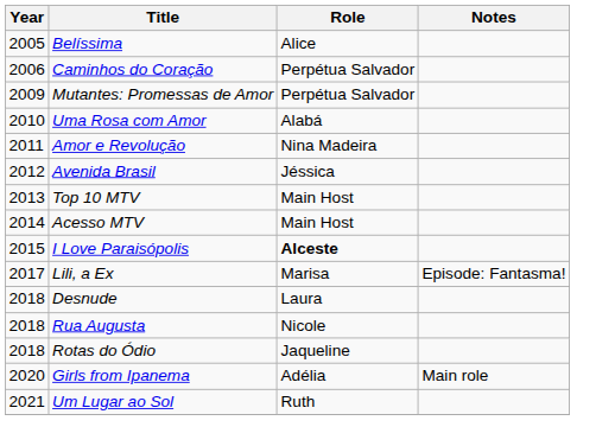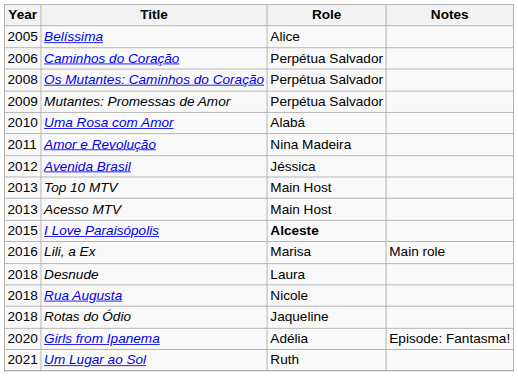+ row: 2008 | Os Mutantes: Caminhos do Coração | Perpétua Salvador
Acesso MTV | Year: 2014 -> 2013
Lili, a Ex | Year: 2017 -> 2016
Lili, a Ex | Notes: Episode: Fantasma! -> Main role
Girls from Ipanema | Notes: Main role -> Episode: Fantasma!
